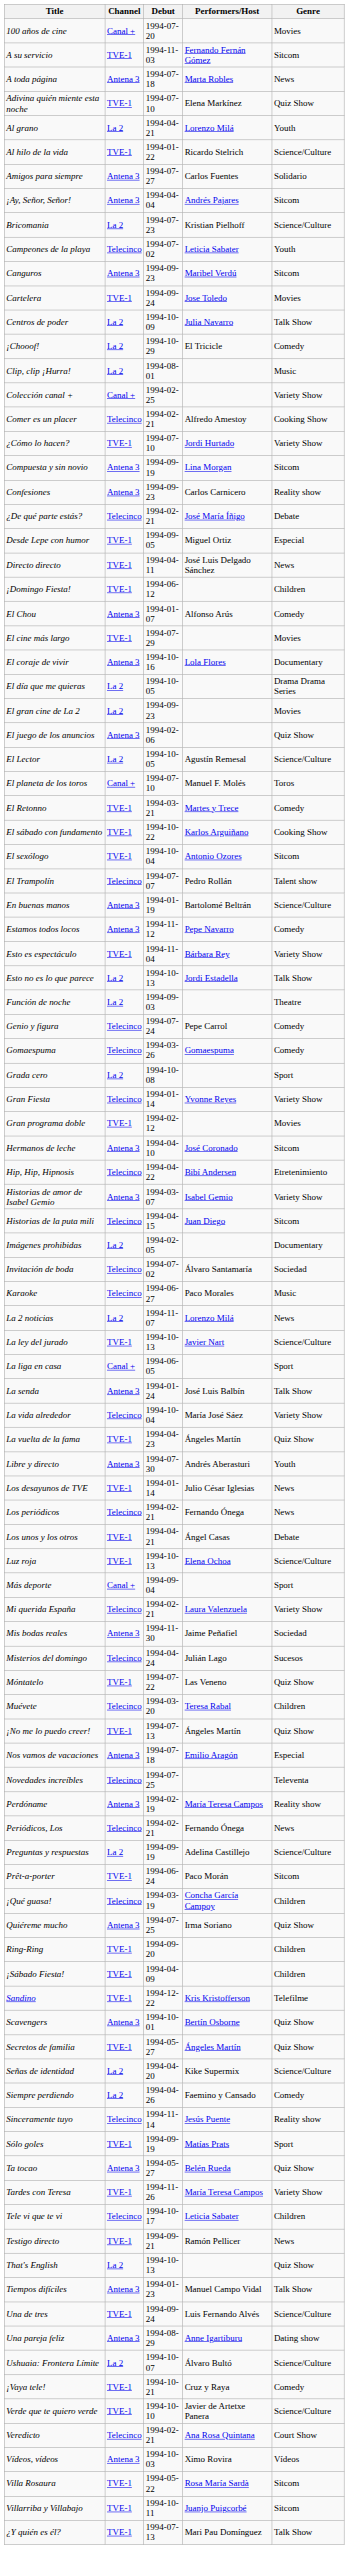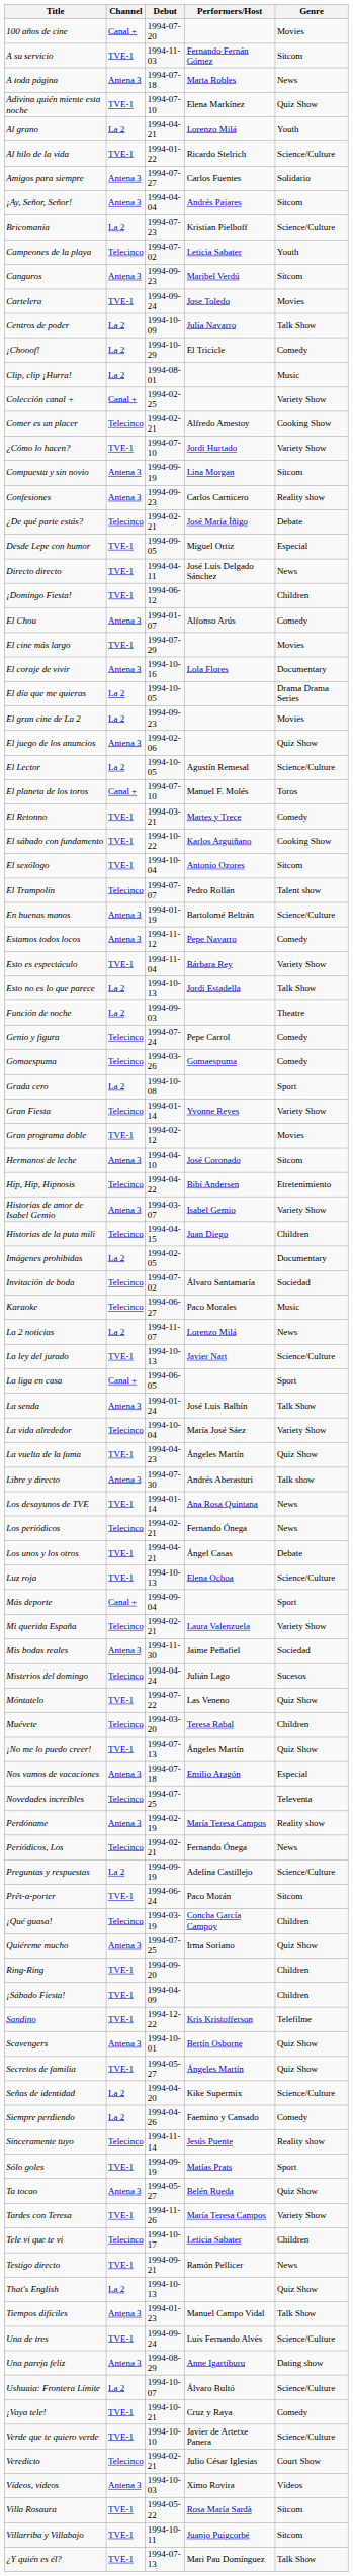Historias de la puta mili | Genre: Sitcom -> Children
Libre y directo | Genre: Youth -> Talk show
Los desayunos de TVE | Performers/Host: Julio César Iglesias -> Ana Rosa Quintana
Veredicto | Performers/Host: Ana Rosa Quintana -> Julio César Iglesias
